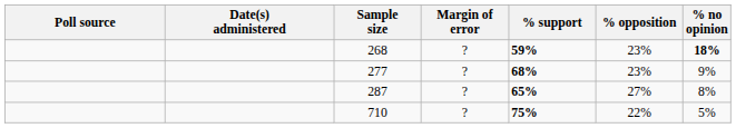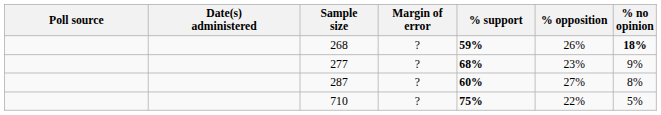268 | % opposition: 23% -> 26%
287 | % support: 65% -> 60%
